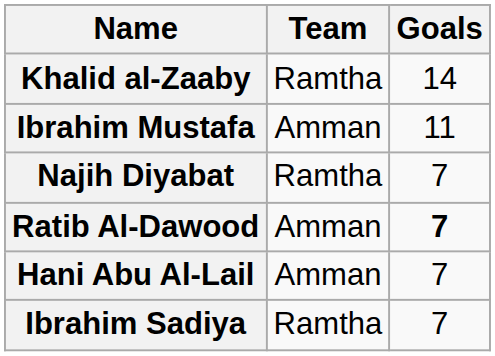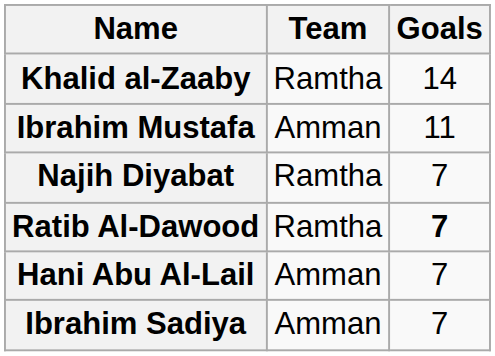Ratib Al-Dawood | Team: Amman -> Ramtha
Ibrahim Sadiya | Team: Ramtha -> Amman
